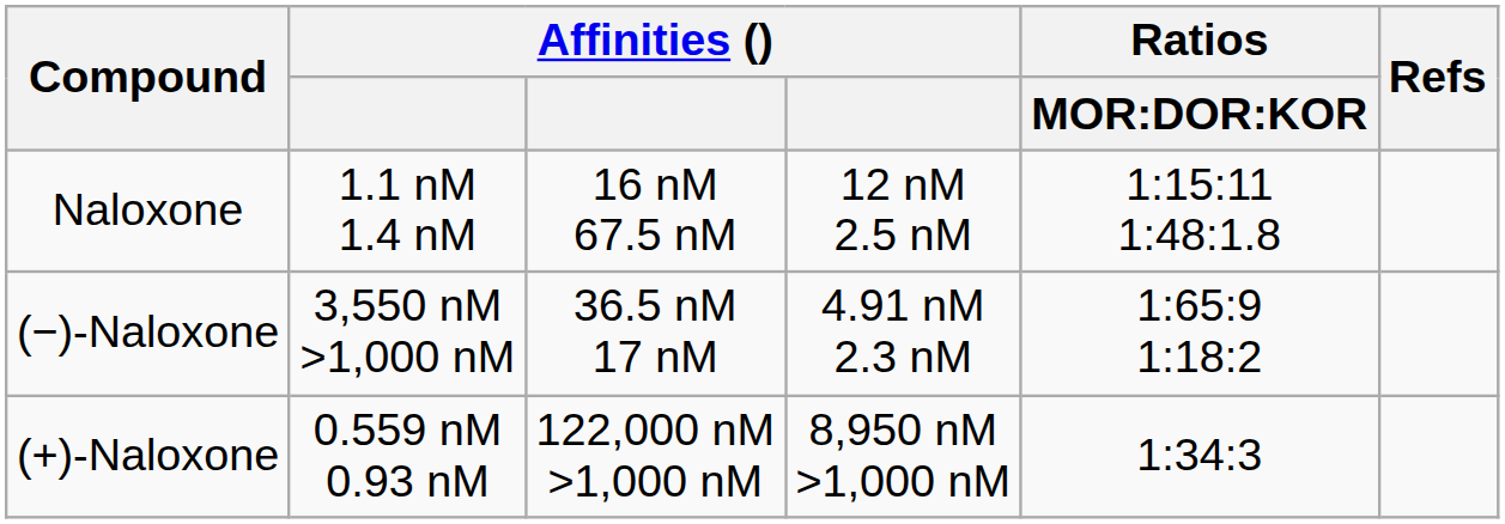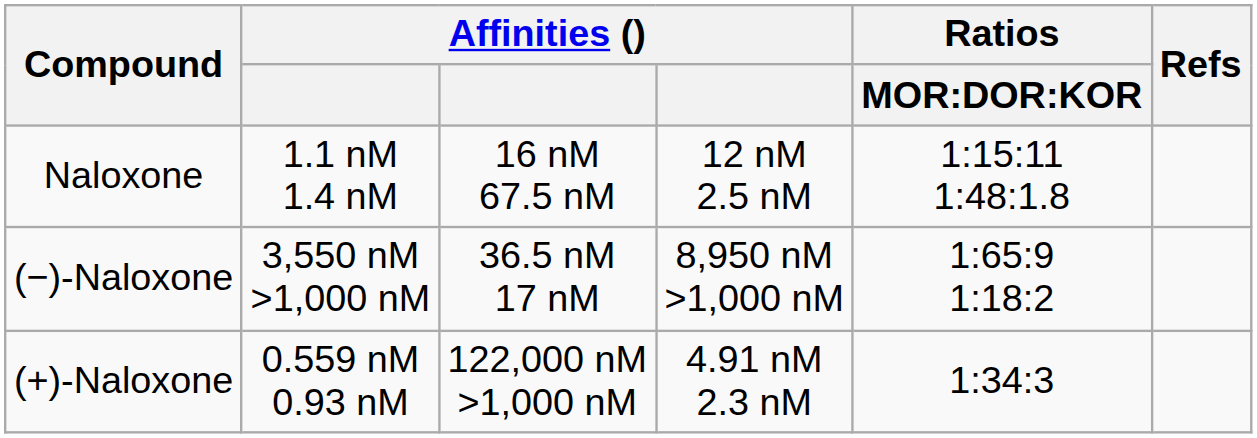(−)-Naloxone | column 4: 4.91 nM 2.3 nM -> 8,950 nM >1,000 nM
(+)-Naloxone | column 4: 8,950 nM >1,000 nM -> 4.91 nM 2.3 nM
